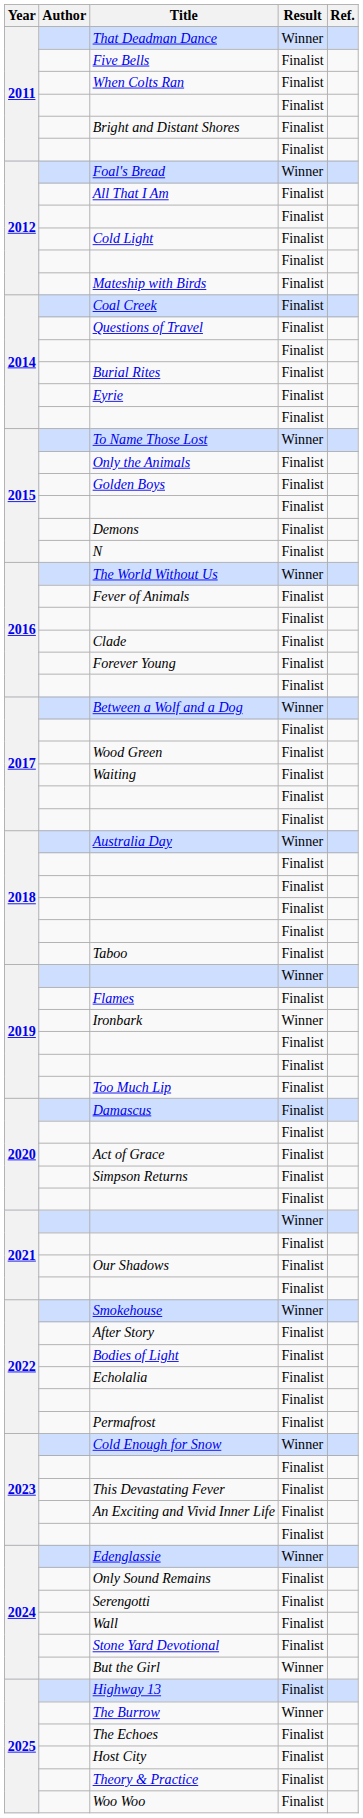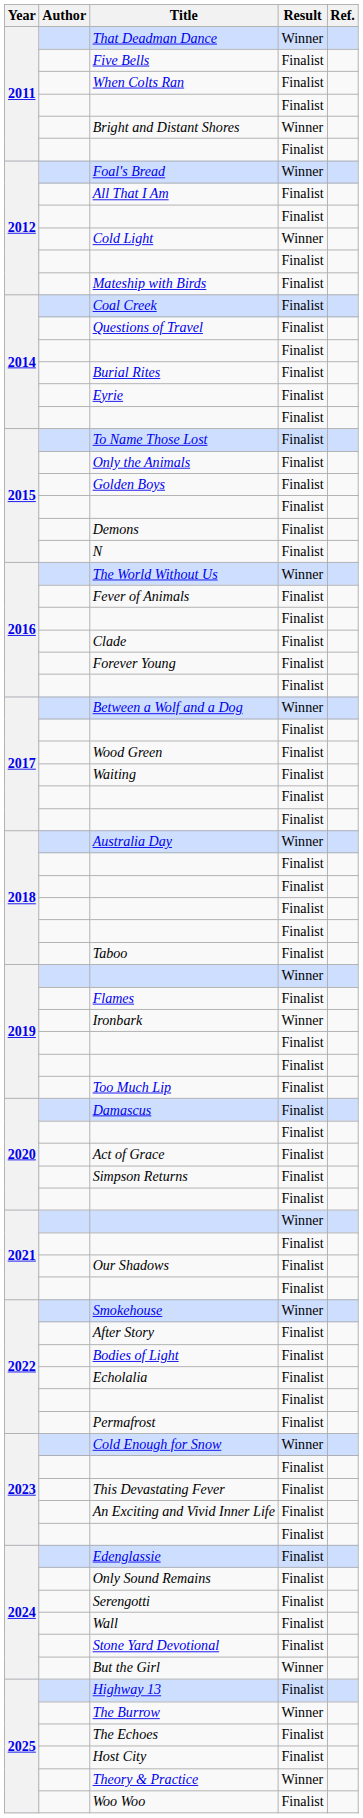Bright and Distant Shores | Result: Finalist -> Winner
Cold Light | Result: Finalist -> Winner
To Name Those Lost | Result: Winner -> Finalist
Edenglassie | Result: Winner -> Finalist
Theory & Practice | Result: Finalist -> Winner
